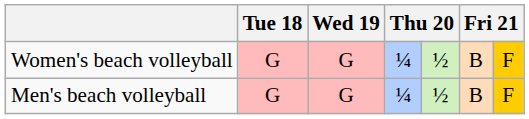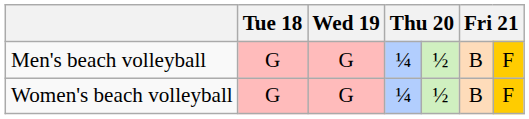rows swapped: Men's beach volleyball <-> Women's beach volleyball
